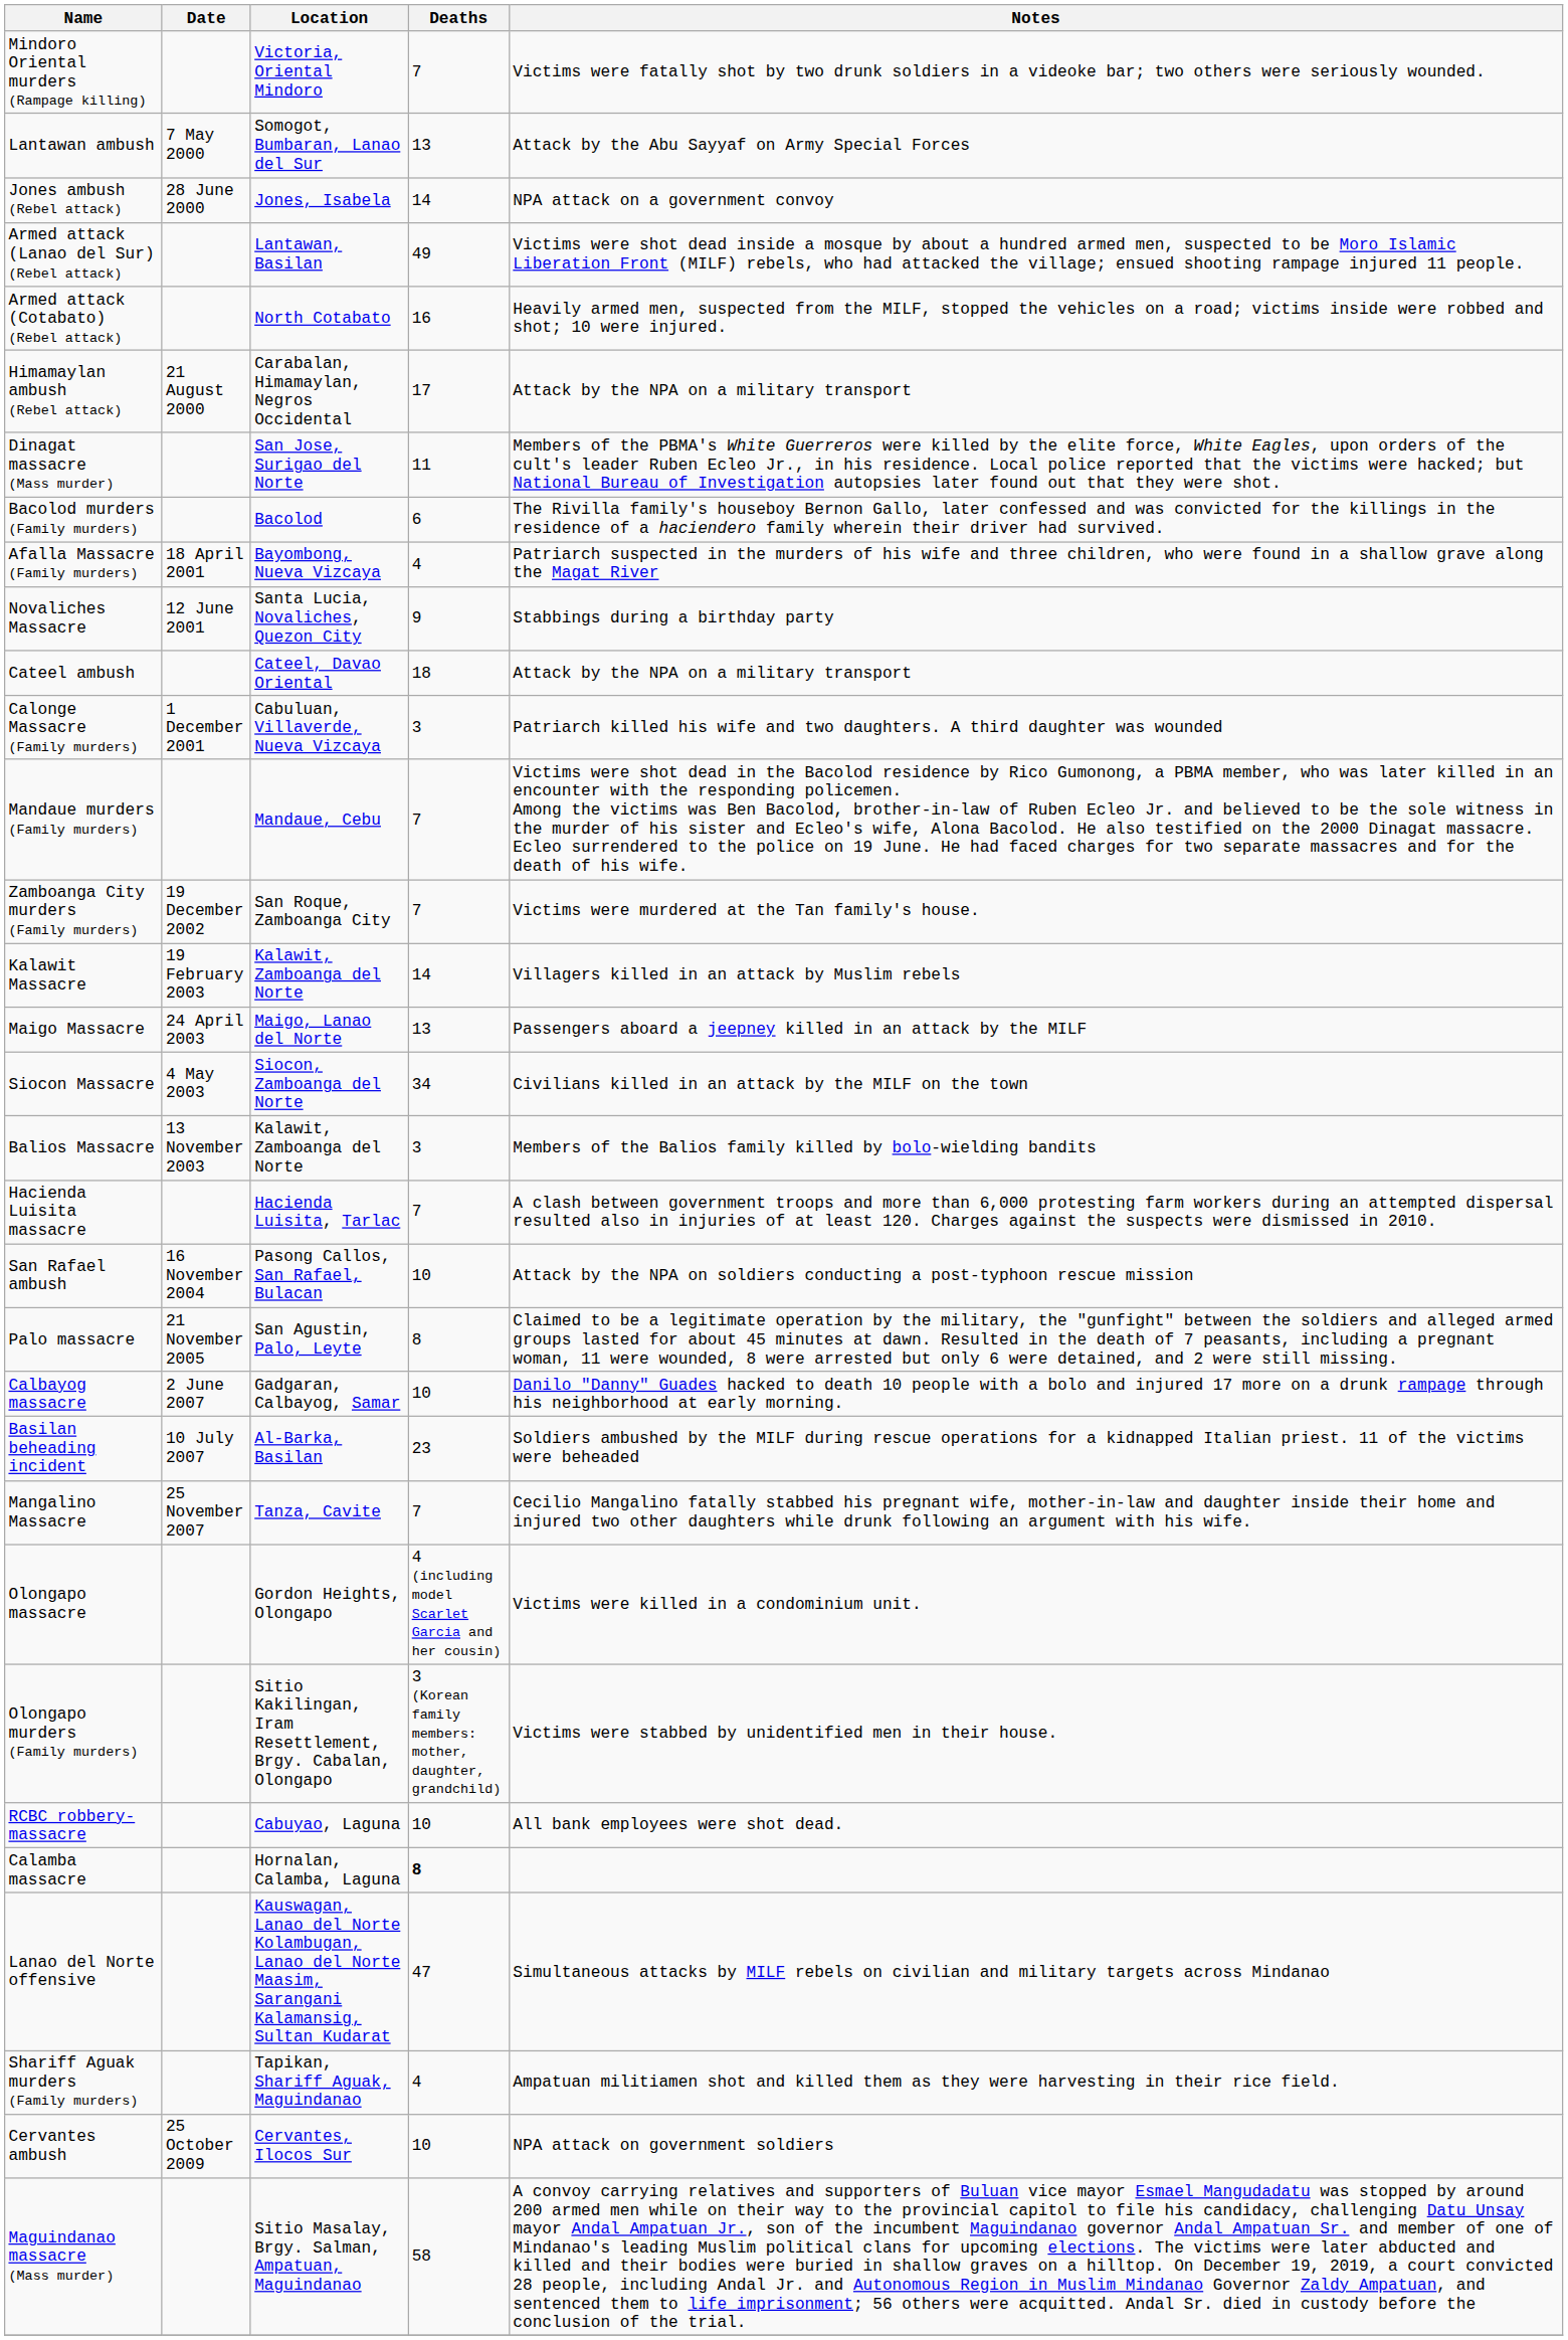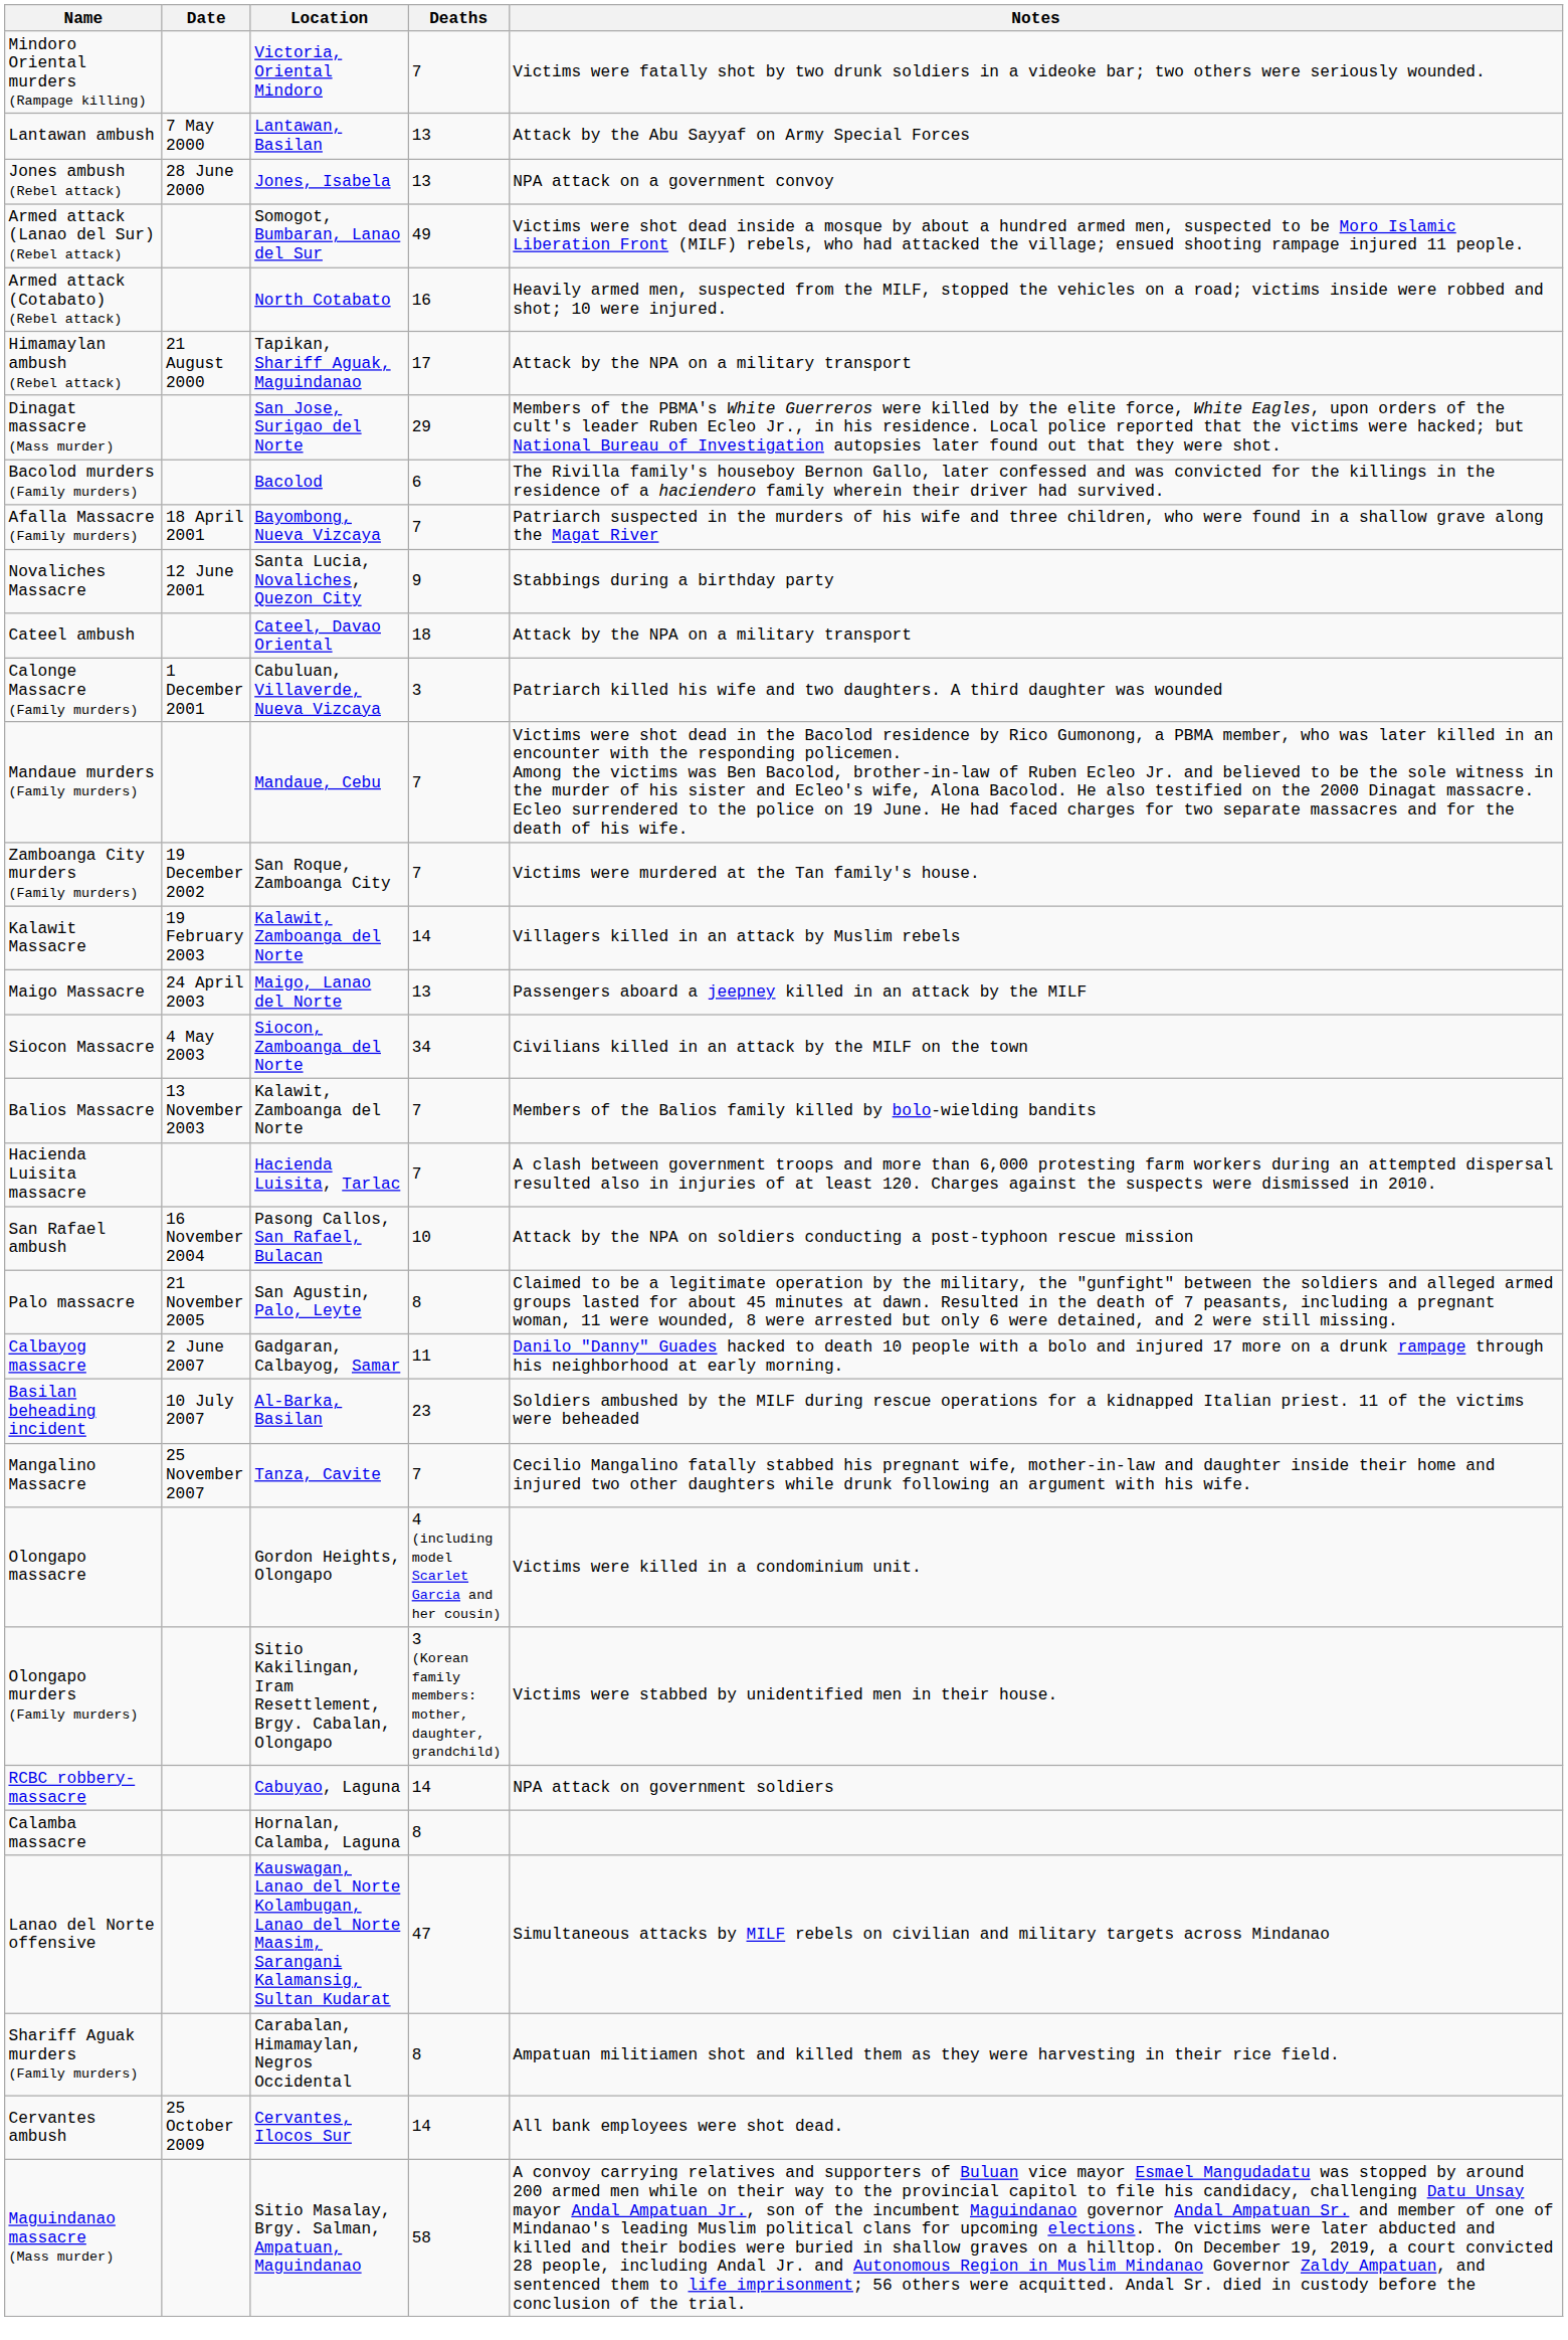Lantawan ambush | Location: Somogot, Bumbaran, Lanao del Sur -> Lantawan, Basilan
Jones ambush (Rebel attack) | Deaths: 14 -> 13
Armed attack (Lanao del Sur) (Rebel attack) | Location: Lantawan, Basilan -> Somogot, Bumbaran, Lanao del Sur
Himamaylan ambush (Rebel attack) | Location: Carabalan, Himamaylan, Negros Occidental -> Tapikan, Shariff Aguak, Maguindanao
Dinagat massacre (Mass murder) | Deaths: 11 -> 29
Afalla Massacre (Family murders) | Deaths: 4 -> 7
Balios Massacre | Deaths: 3 -> 7
Calbayog massacre | Deaths: 10 -> 11
RCBC robbery-massacre | Deaths: 10 -> 14
RCBC robbery-massacre | Notes: All bank employees were shot dead. -> NPA attack on government soldiers
Calamba massacre | Deaths: bold -> normal
Shariff Aguak murders (Family murders) | Location: Tapikan, Shariff Aguak, Maguindanao -> Carabalan, Himamaylan, Negros Occidental
Shariff Aguak murders (Family murders) | Deaths: 4 -> 8
Cervantes ambush | Deaths: 10 -> 14
Cervantes ambush | Notes: NPA attack on government soldiers -> All bank employees were shot dead.
